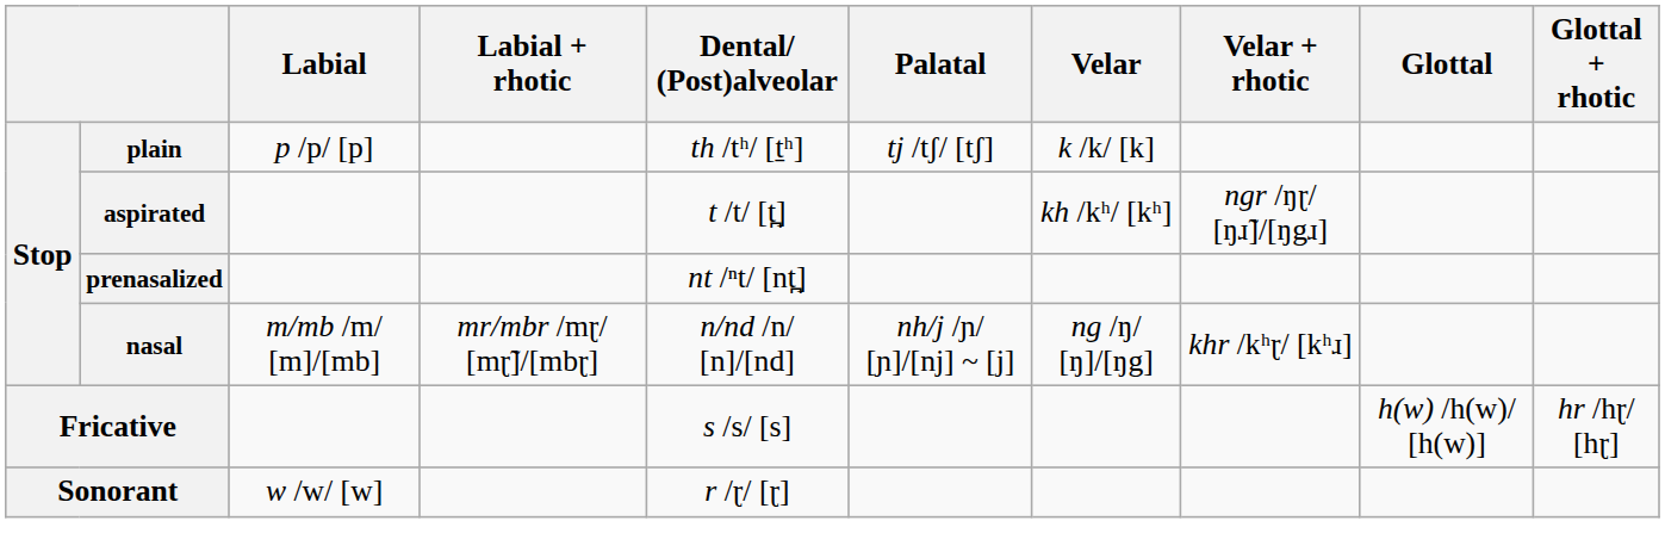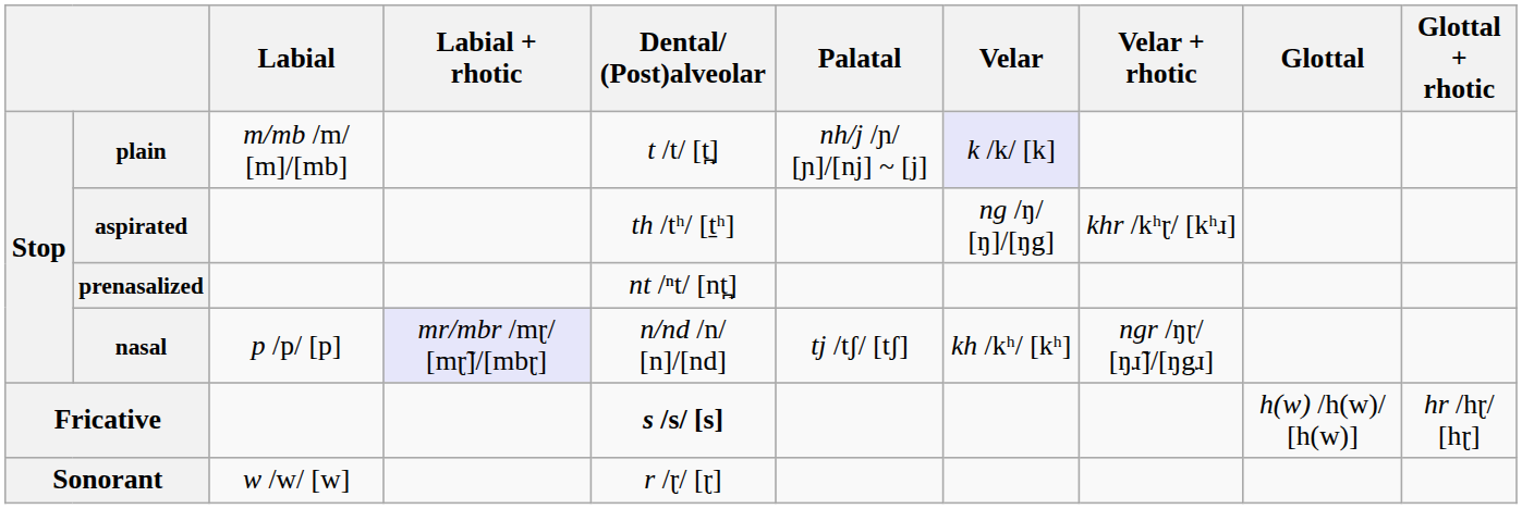plain | Labial: p /p/ [p] -> m/mb /m/ [m]/[mb]
plain | Dental/ (Post)alveolar: th /tʰ/ [t̠ʰ] -> t /t/ [t̪]
plain | Palatal: tj /tʃ/ [tʃ] -> nh/j /ɲ/ [ɲ]/[nj] ~ [j]
plain | Velar: no background -> lavender background
aspirated | Dental/ (Post)alveolar: t /t/ [t̪] -> th /tʰ/ [t̠ʰ]
aspirated | Velar: kh /kʰ/ [kʰ] -> ng /ŋ/ [ŋ]/[ŋg]
aspirated | Velar + rhotic: ngr /ŋɽ/ [ŋɹ̃]/[ŋgɹ] -> khr /kʰɽ/ [kʰɹ]
nasal | Labial: m/mb /m/ [m]/[mb] -> p /p/ [p]
nasal | Labial + rhotic: no background -> lavender background
nasal | Palatal: nh/j /ɲ/ [ɲ]/[nj] ~ [j] -> tj /tʃ/ [tʃ]
nasal | Velar: ng /ŋ/ [ŋ]/[ŋg] -> kh /kʰ/ [kʰ]
nasal | Velar + rhotic: khr /kʰɽ/ [kʰɹ] -> ngr /ŋɽ/ [ŋɹ̃]/[ŋgɹ]
Fricative | Dental/ (Post)alveolar: normal -> bold
